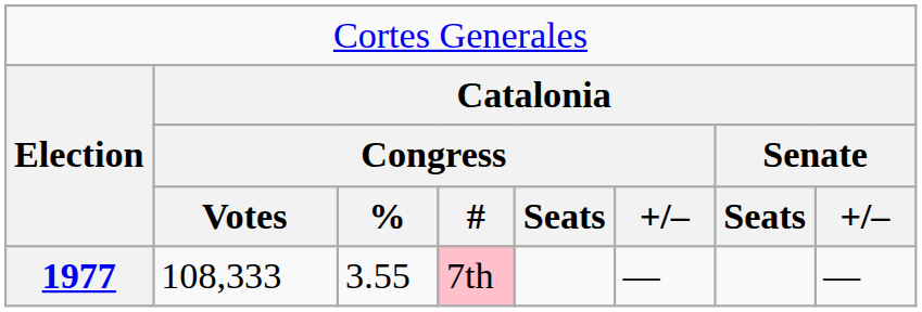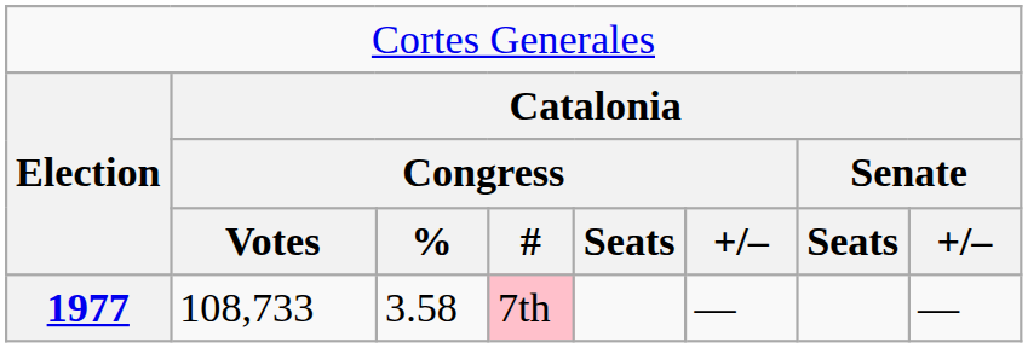1977 | column 2: 108,333 -> 108,733
1977 | column 3: 3.55 -> 3.58
